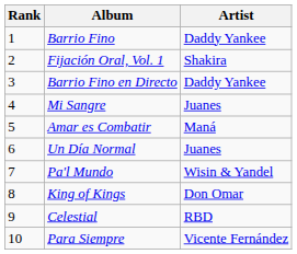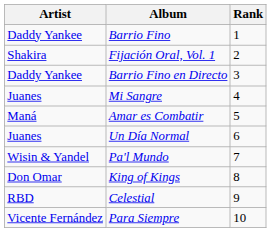columns swapped: Rank <-> Artist
